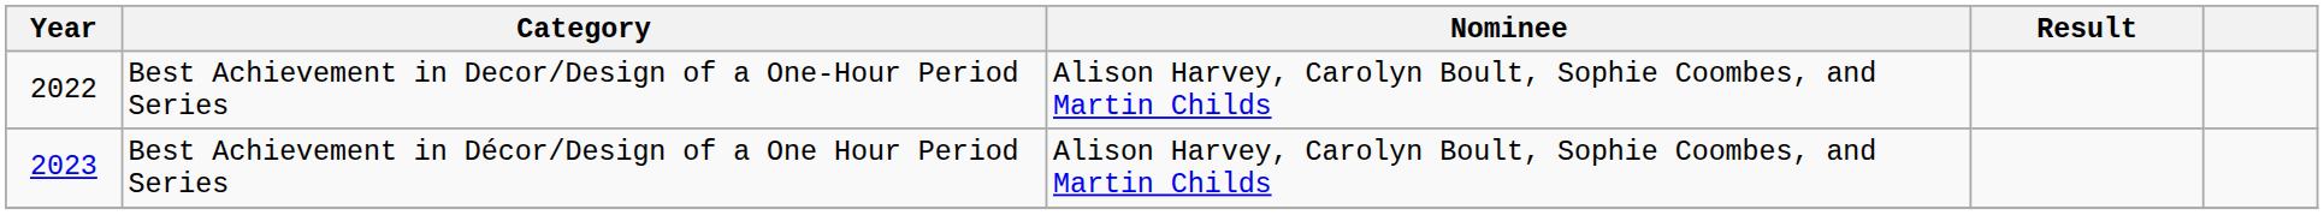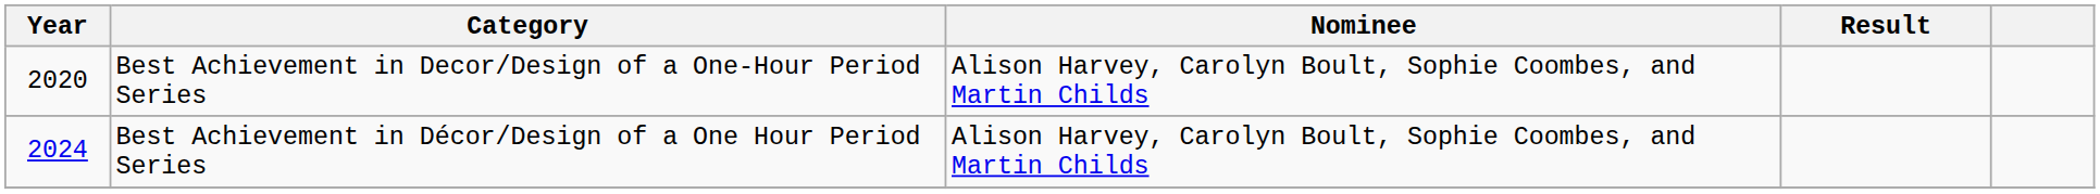Best Achievement in Decor/Design of a One-Hour Period Series | Year: 2022 -> 2020
Best Achievement in Décor/Design of a One Hour Period Series | Year: 2023 -> 2024
